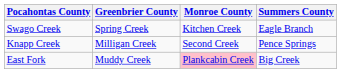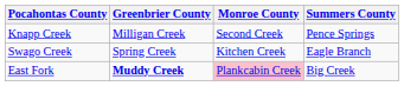rows swapped: Knapp Creek <-> Swago Creek
East Fork | Greenbrier County: normal -> bold
